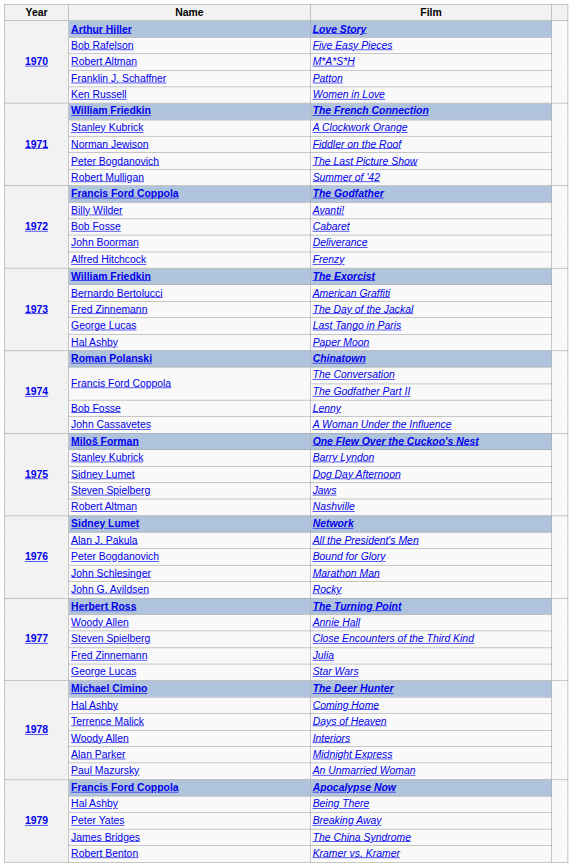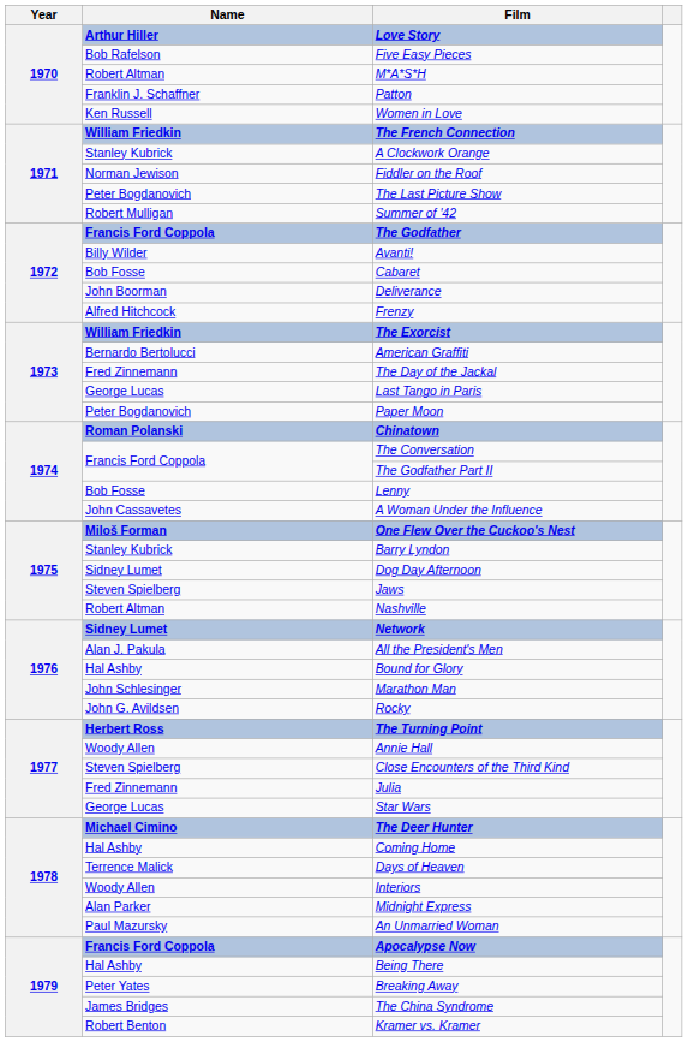Paper Moon | Name: Hal Ashby -> Peter Bogdanovich
Bound for Glory | Name: Peter Bogdanovich -> Hal Ashby
